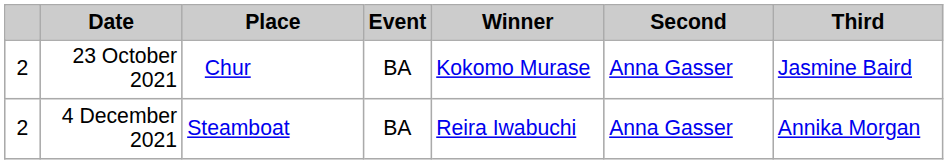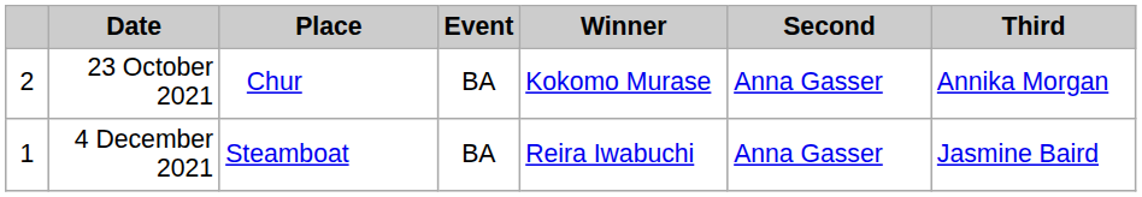23 October 2021 | Third: Jasmine Baird -> Annika Morgan
4 December 2021 | column 1: 2 -> 1
4 December 2021 | Third: Annika Morgan -> Jasmine Baird
